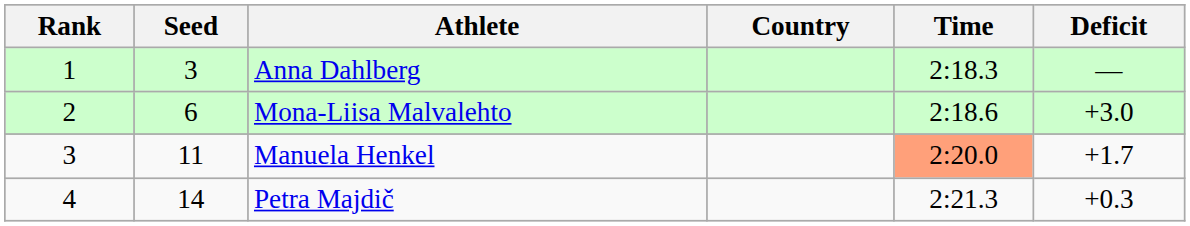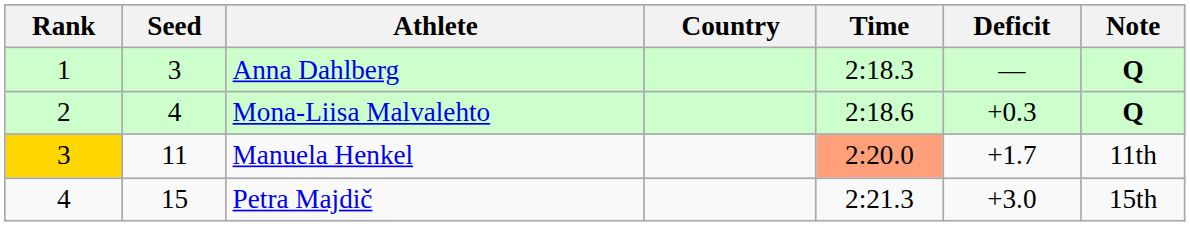+ column: Note | Q | Q | 11th | 15th
Mona-Liisa Malvalehto | Seed: 6 -> 4
Mona-Liisa Malvalehto | Deficit: +3.0 -> +0.3
Manuela Henkel | Rank: no background -> gold background
Petra Majdič | Seed: 14 -> 15
Petra Majdič | Deficit: +0.3 -> +3.0
